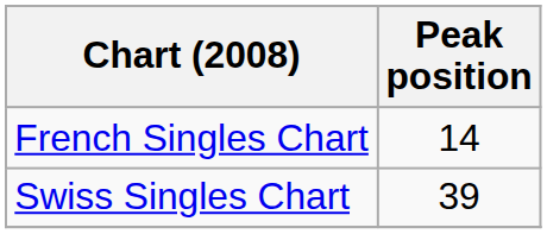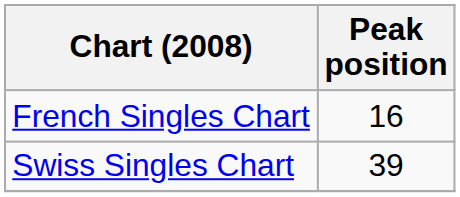French Singles Chart | Peak position: 14 -> 16
